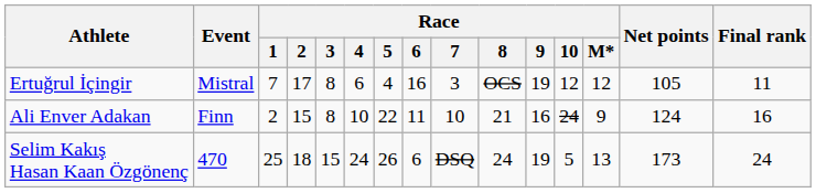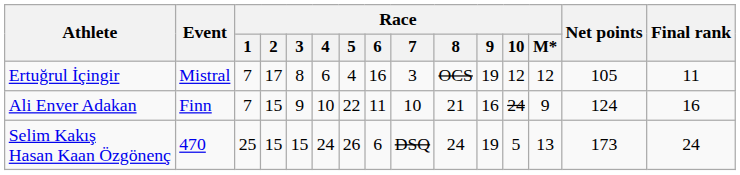Ali Enver Adakan | Race / 1: 2 -> 7
Ali Enver Adakan | Race / 3: 8 -> 9
Selim Kakış Hasan Kaan Özgönenç | Race / 2: 18 -> 15
